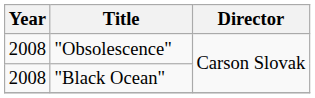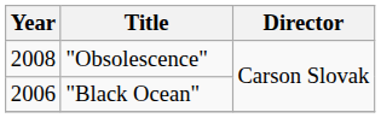"Black Ocean" | Year: 2008 -> 2006
